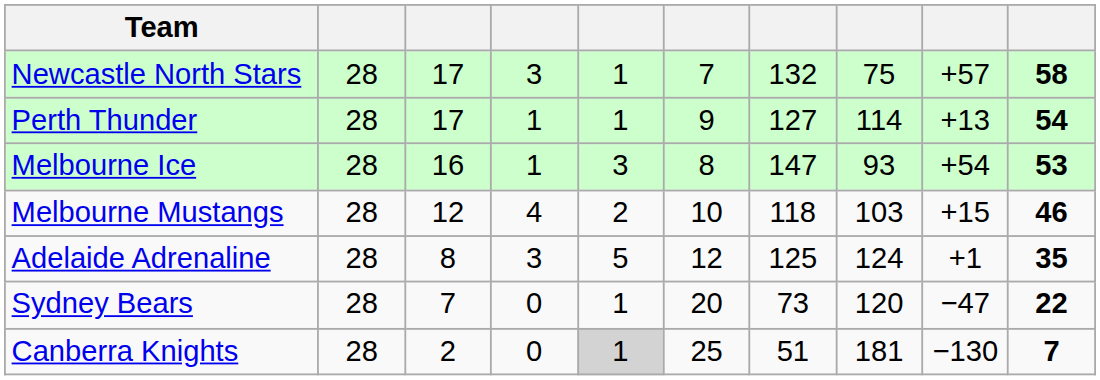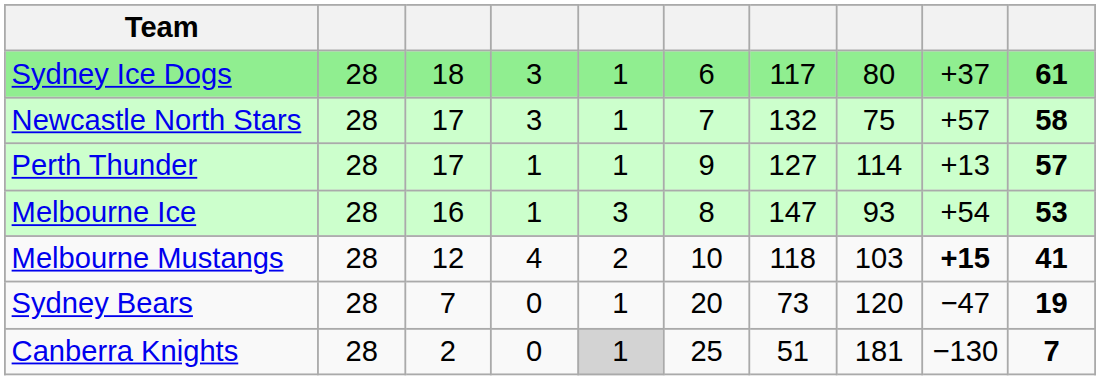+ row: Sydney Ice Dogs | 28 | 18 | 3 | 1 | 6 | 117 | 80 | +37 | 61
Perth Thunder | column 10: 54 -> 57
Melbourne Mustangs | column 9: normal -> bold
Melbourne Mustangs | column 10: 46 -> 41
- row: Adelaide Adrenaline | 28 | 8 | 3 | 5 | 12 | 125 | 124 | +1 | 35
Sydney Bears | column 10: 22 -> 19
